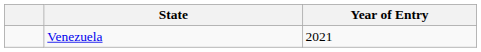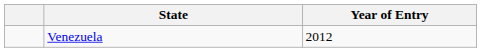Venezuela | Year of Entry: 2021 -> 2012
